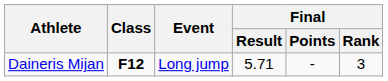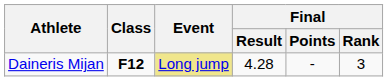Daineris Mijan | Event: no background -> khaki background
Daineris Mijan | Final / Result: 5.71 -> 4.28
